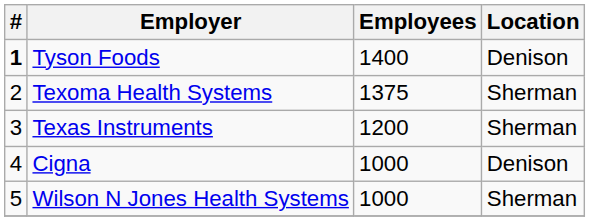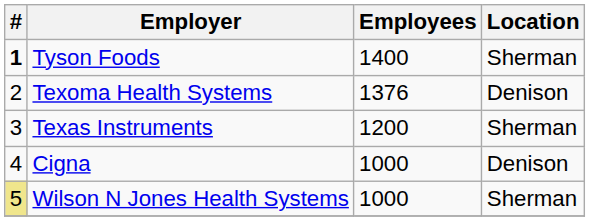Tyson Foods | Location: Denison -> Sherman
Texoma Health Systems | Employees: 1375 -> 1376
Texoma Health Systems | Location: Sherman -> Denison
Wilson N Jones Health Systems | #: no background -> khaki background
